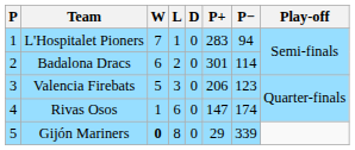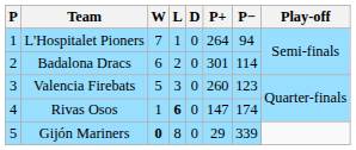L'Hospitalet Pioners | P+: 283 -> 264
Valencia Firebats | P+: 206 -> 260
Rivas Osos | L: normal -> bold
